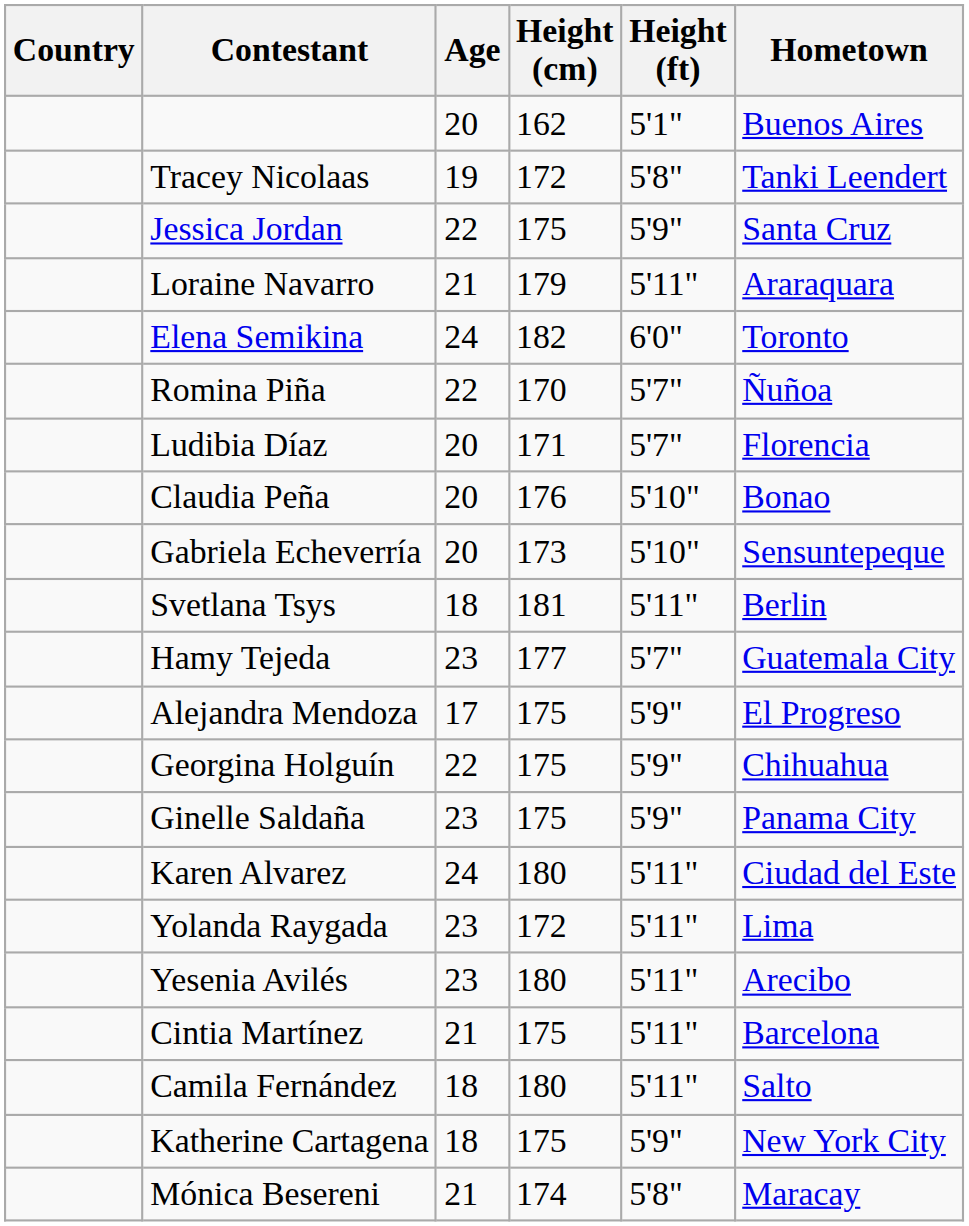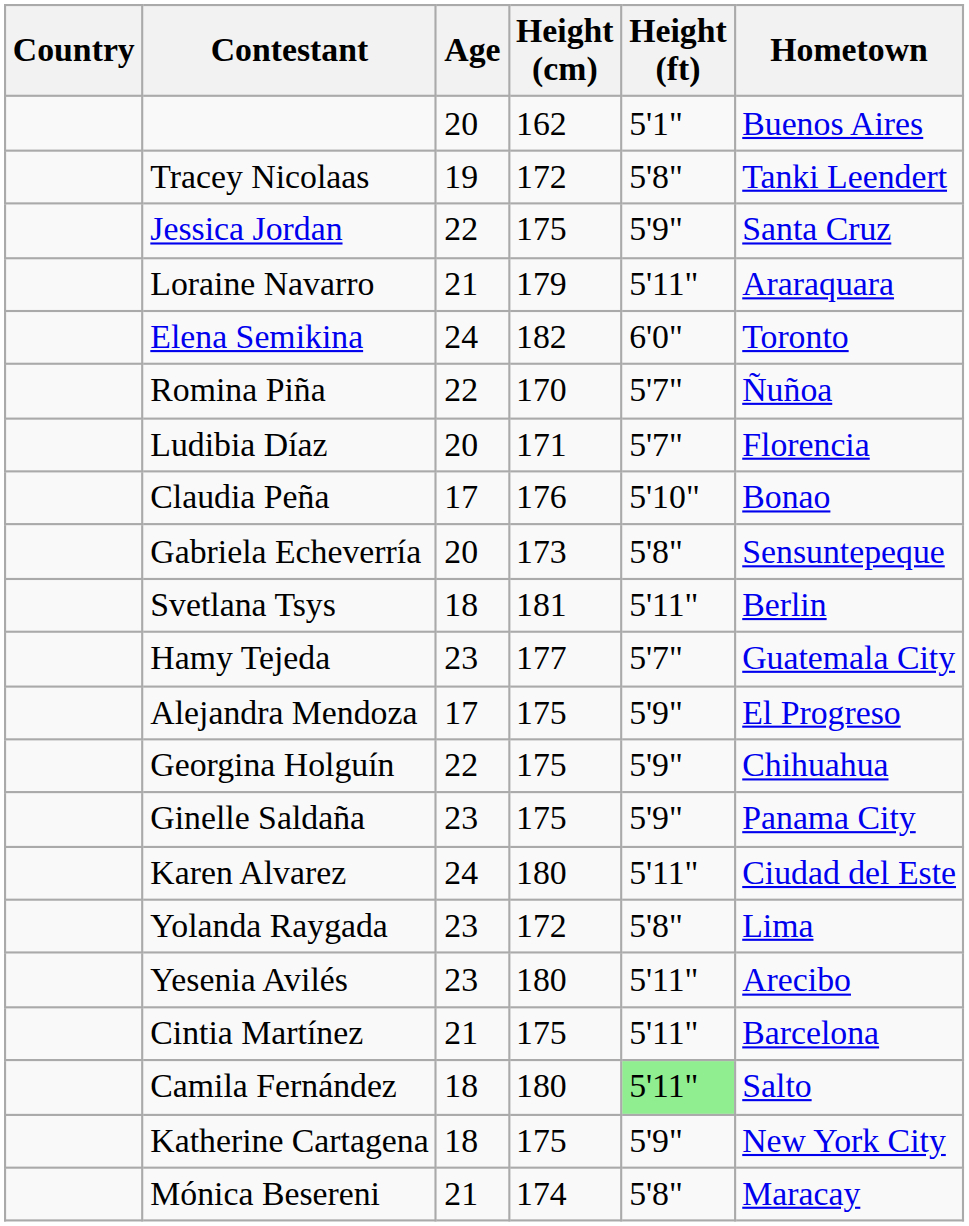Claudia Peña | Age: 20 -> 17
Gabriela Echeverría | Height (ft): 5'10" -> 5'8"
Yolanda Raygada | Height (ft): 5'11" -> 5'8"
Camila Fernández | Height (ft): no background -> lightgreen background
